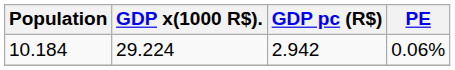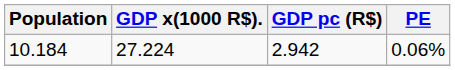10.184 | GDP x(1000 R$).: 29.224 -> 27.224
